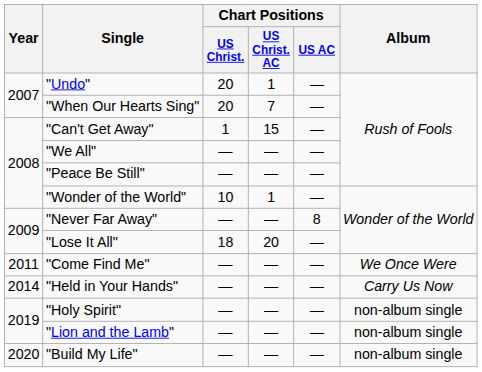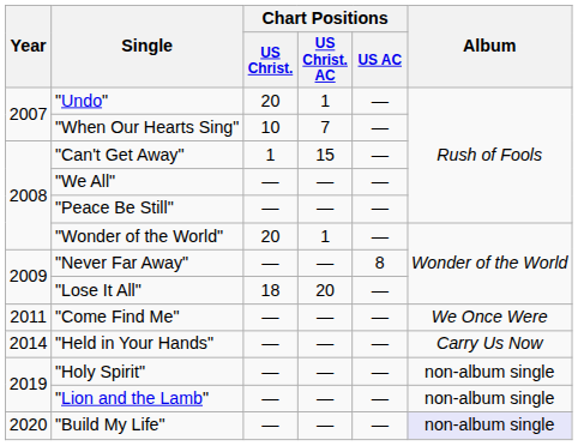"When Our Hearts Sing" | Chart Positions / US Christ.: 20 -> 10
"Wonder of the World" | Chart Positions / US Christ.: 10 -> 20
"Build My Life" | Album: no background -> lavender background
